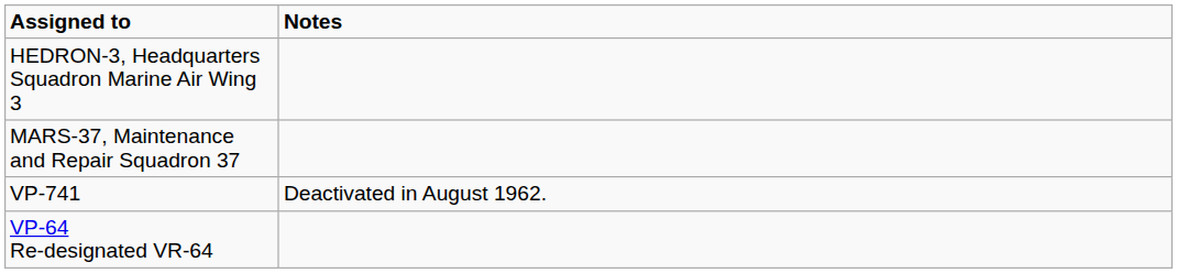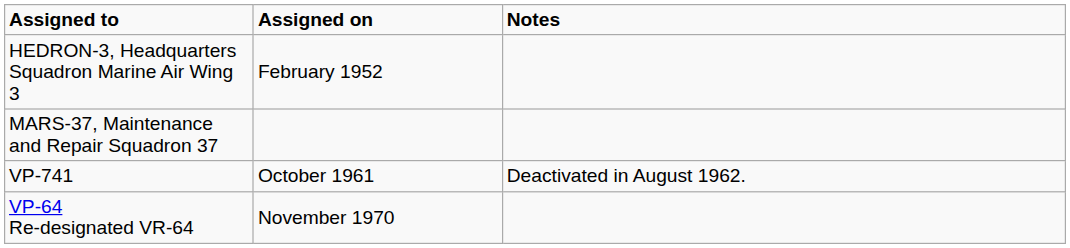+ column: Assigned on | February 1952 | October 1961 | November 1970
